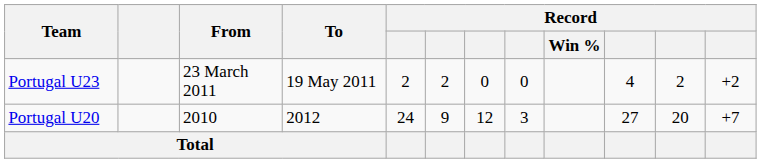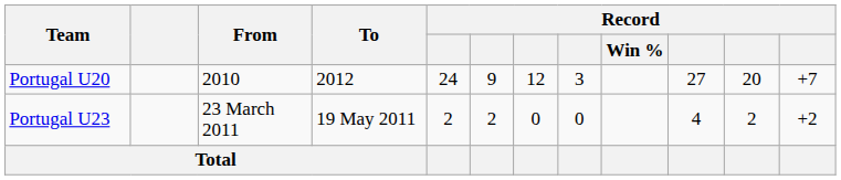rows swapped: Portugal U20 <-> Portugal U23
